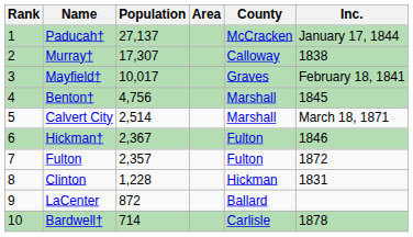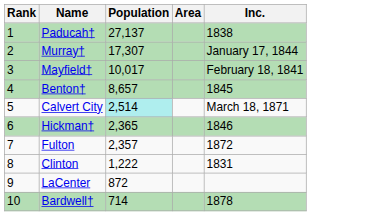- column: County | McCracken | Calloway | Graves | Marshall | Marshall | Fulton | Fulton | Hickman | Ballard | Carlisle
Paducah† | Inc.: January 17, 1844 -> 1838
Murray† | Inc.: 1838 -> January 17, 1844
Benton† | Population: 4,756 -> 8,657
Calvert City | Population: no background -> paleturquoise background
Hickman† | Population: 2,367 -> 2,365
Clinton | Population: 1,228 -> 1,222
